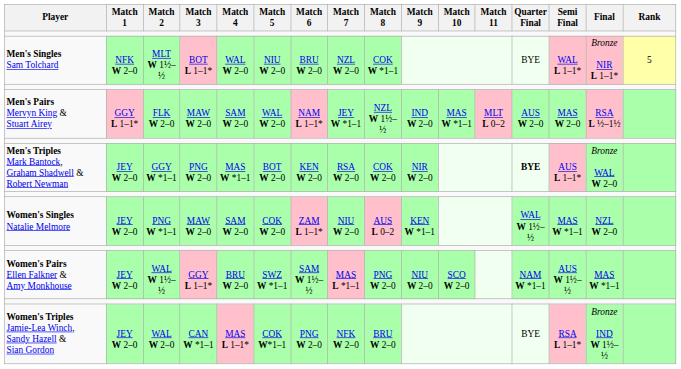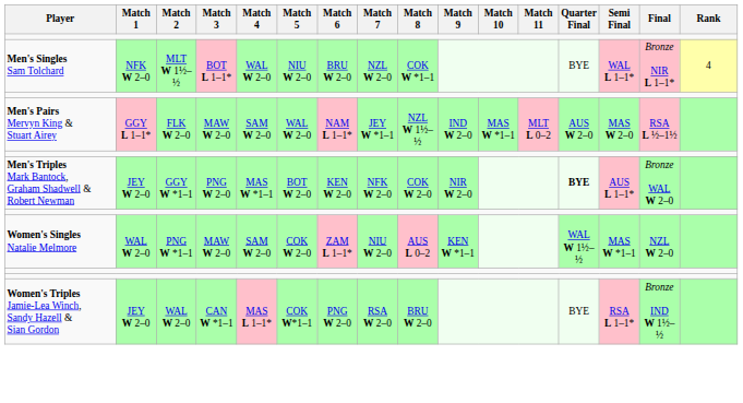Men's Singles Sam Tolchard | Rank: 5 -> 4
Men's Triples Mark Bantock, Graham Shadwell & Robert Newman | Match 7: RSA W 2–0 -> NFK W 2–0
Women's Singles Natalie Melmore | Match 1: JEY W 2–0 -> WAL W 2–0
- row: Women's Pairs Ellen Falkner & Amy Monkhouse | JEY W 2–0 | WAL W 1½–½ | GGY L 1–1* | BRU W 2–0 | SWZ W *1–1 | SAM W 1½–½ | MAS L *1–1 | PNG W 2–0 | NIU W 2–0 | SCO W 2–0 | NAM W *1–1 | AUS W 1½–½ | MAS W *1–1
Women's Triples Jamie-Lea Winch, Sandy Hazell & Sian Gordon | Match 7: NFK W 2–0 -> RSA W 2–0
